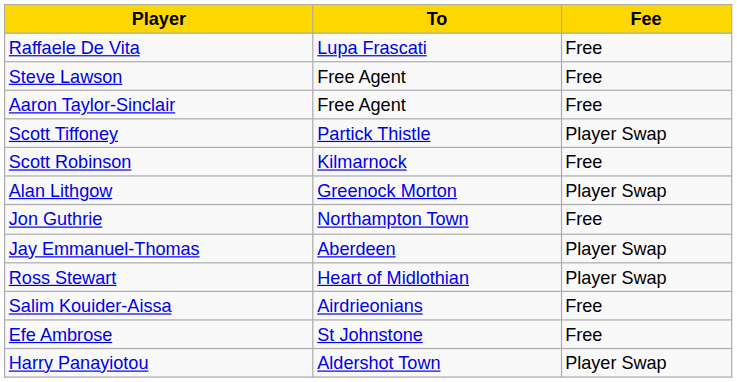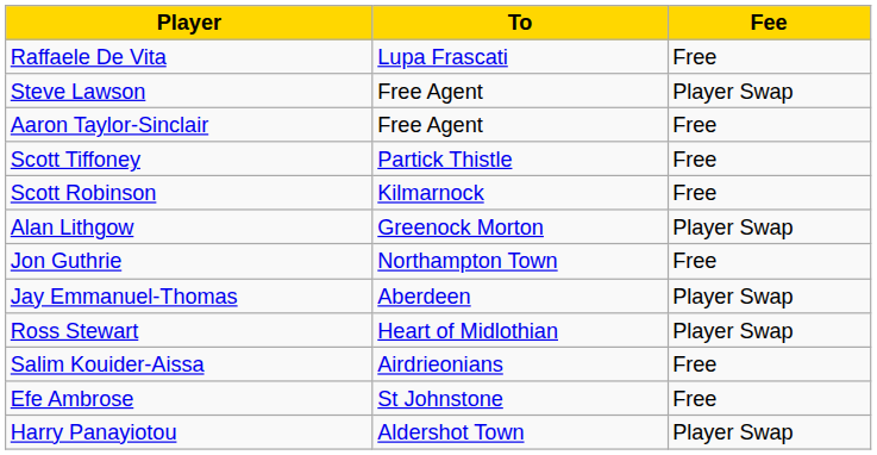Steve Lawson | Fee: Free -> Player Swap
Scott Tiffoney | Fee: Player Swap -> Free
